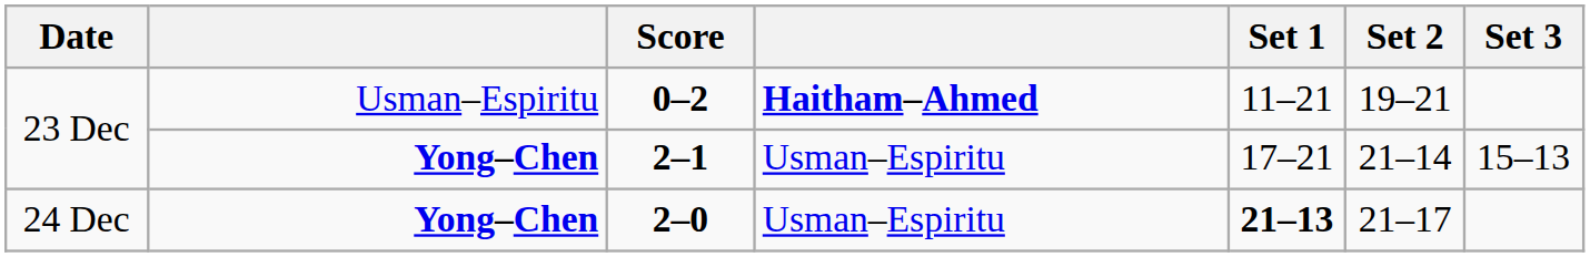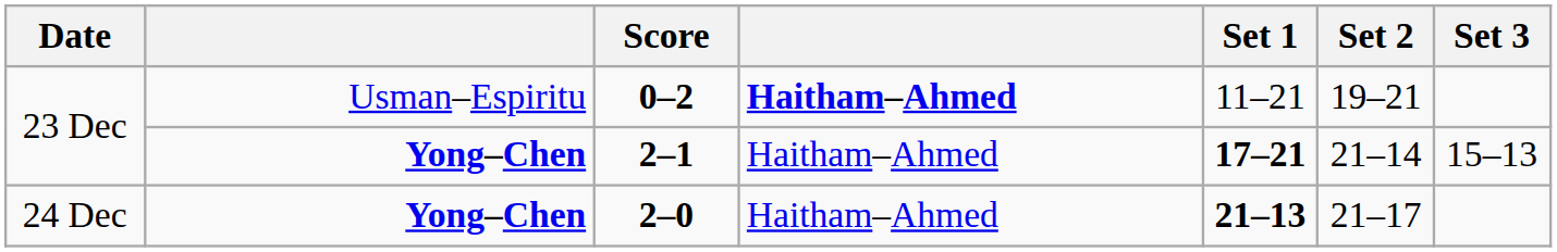2–1 | column 4: Usman–Espiritu -> Haitham–Ahmed
2–1 | Set 1: normal -> bold
2–0 | column 4: Usman–Espiritu -> Haitham–Ahmed
